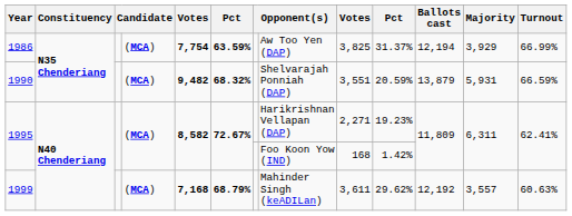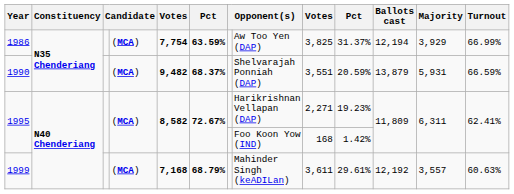1990 | column 6: 68.32% -> 68.37%
1999 | column 10: 29.62% -> 29.61%
